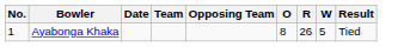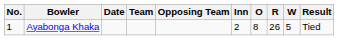+ column: Inn | 2
